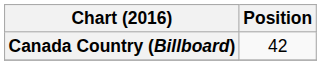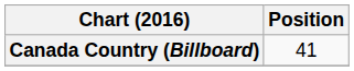Canada Country (Billboard) | Position: 42 -> 41
